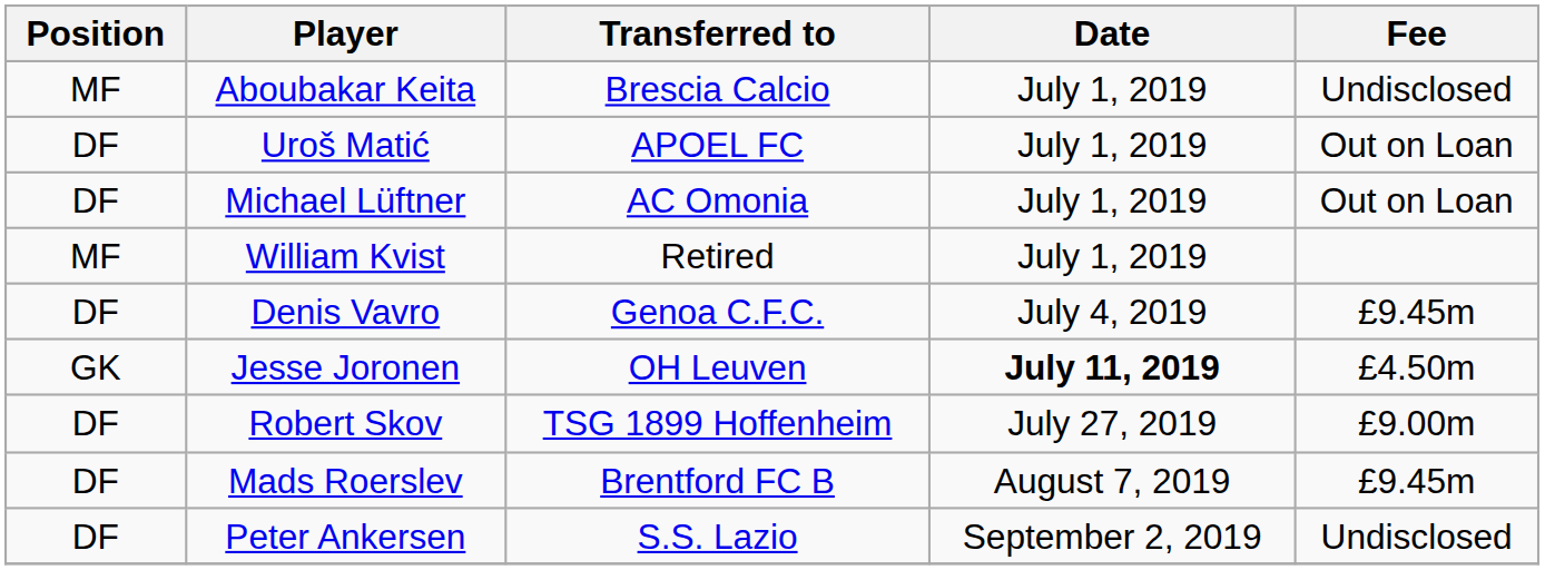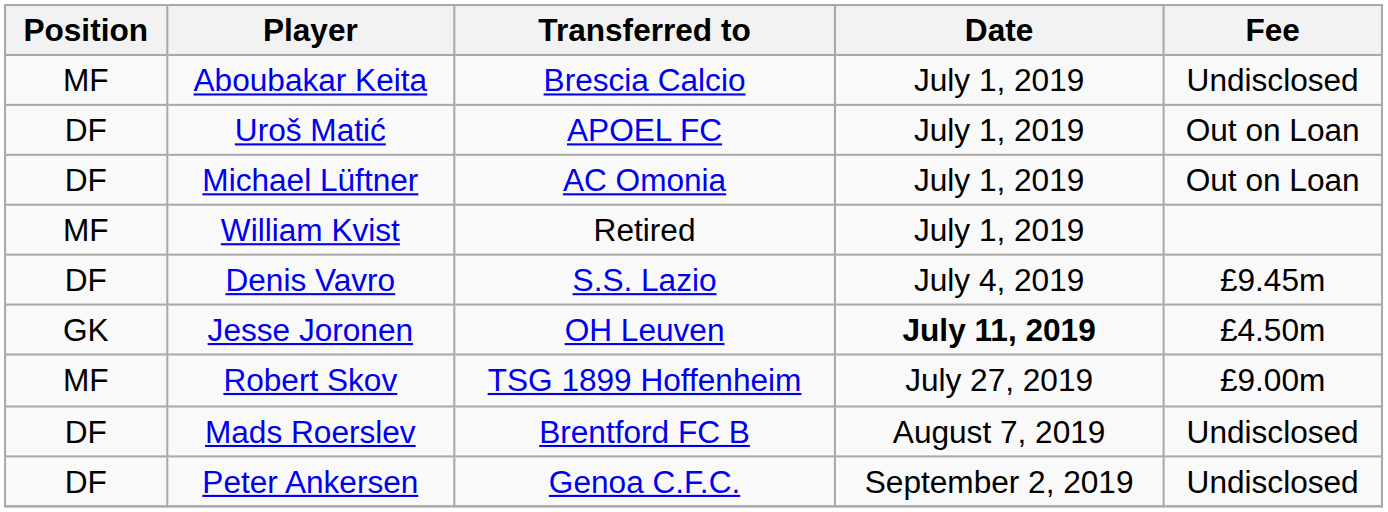Denis Vavro | Transferred to: Genoa C.F.C. -> S.S. Lazio
Robert Skov | Position: DF -> MF
Mads Roerslev | Fee: £9.45m -> Undisclosed
Peter Ankersen | Transferred to: S.S. Lazio -> Genoa C.F.C.
